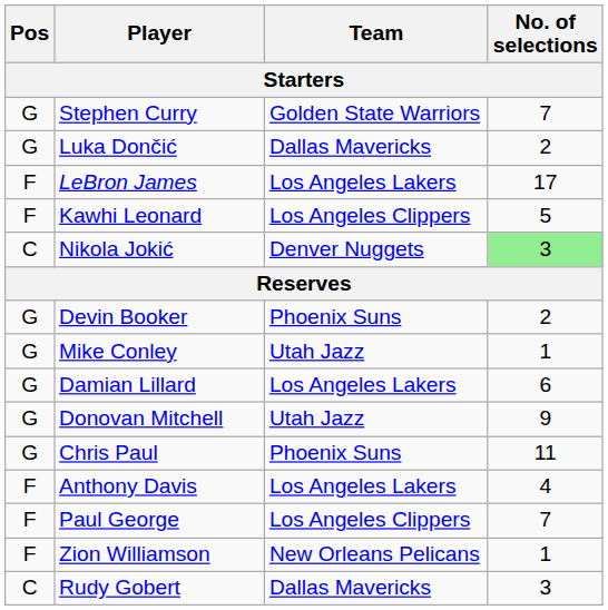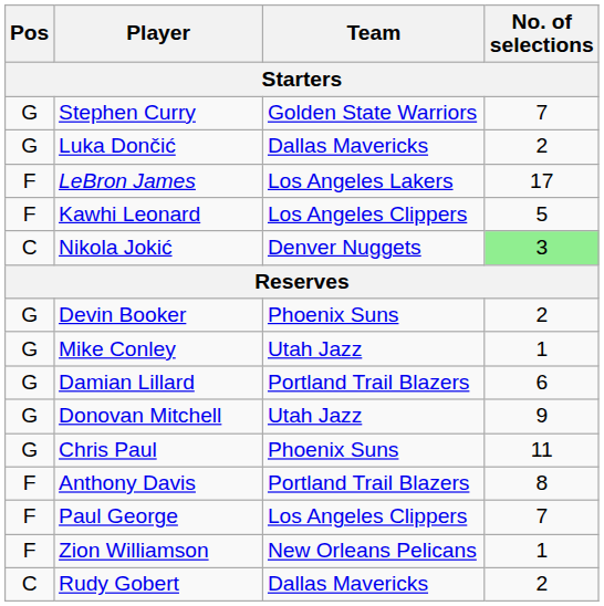Damian Lillard | Team: Los Angeles Lakers -> Portland Trail Blazers
Anthony Davis | Team: Los Angeles Lakers -> Portland Trail Blazers
Anthony Davis | No. of selections: 4 -> 8
Rudy Gobert | No. of selections: 3 -> 2
